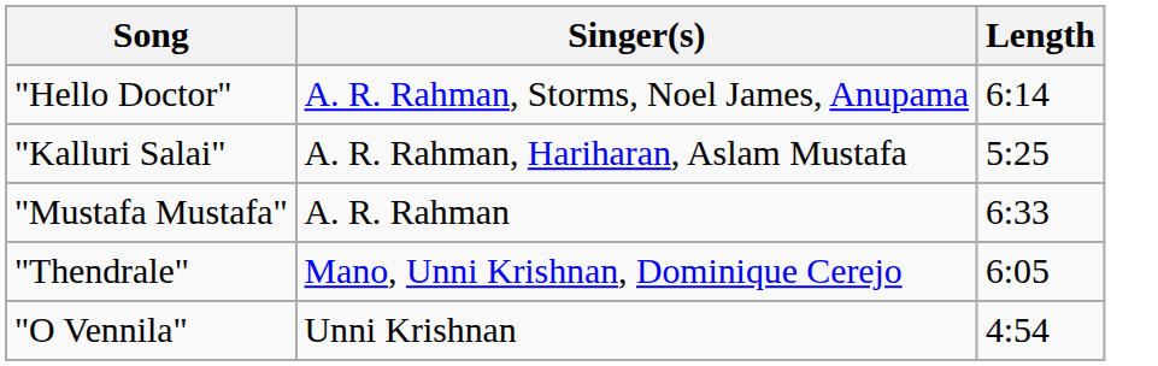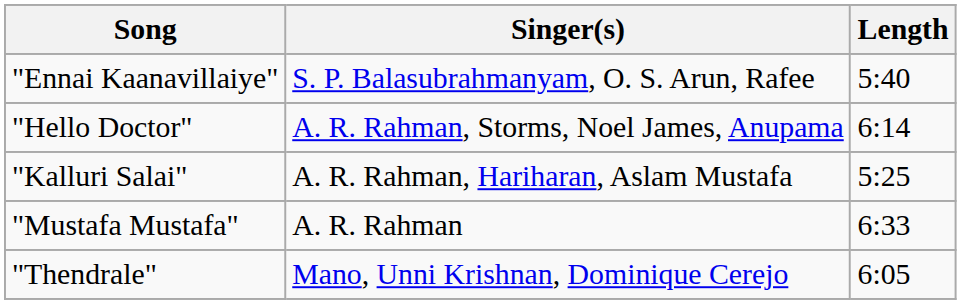+ row: "Ennai Kaanavillaiye" | S. P. Balasubrahmanyam, O. S. Arun, Rafee | 5:40
- row: "O Vennila" | Unni Krishnan | 4:54
